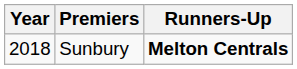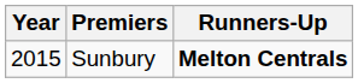Sunbury | Year: 2018 -> 2015
